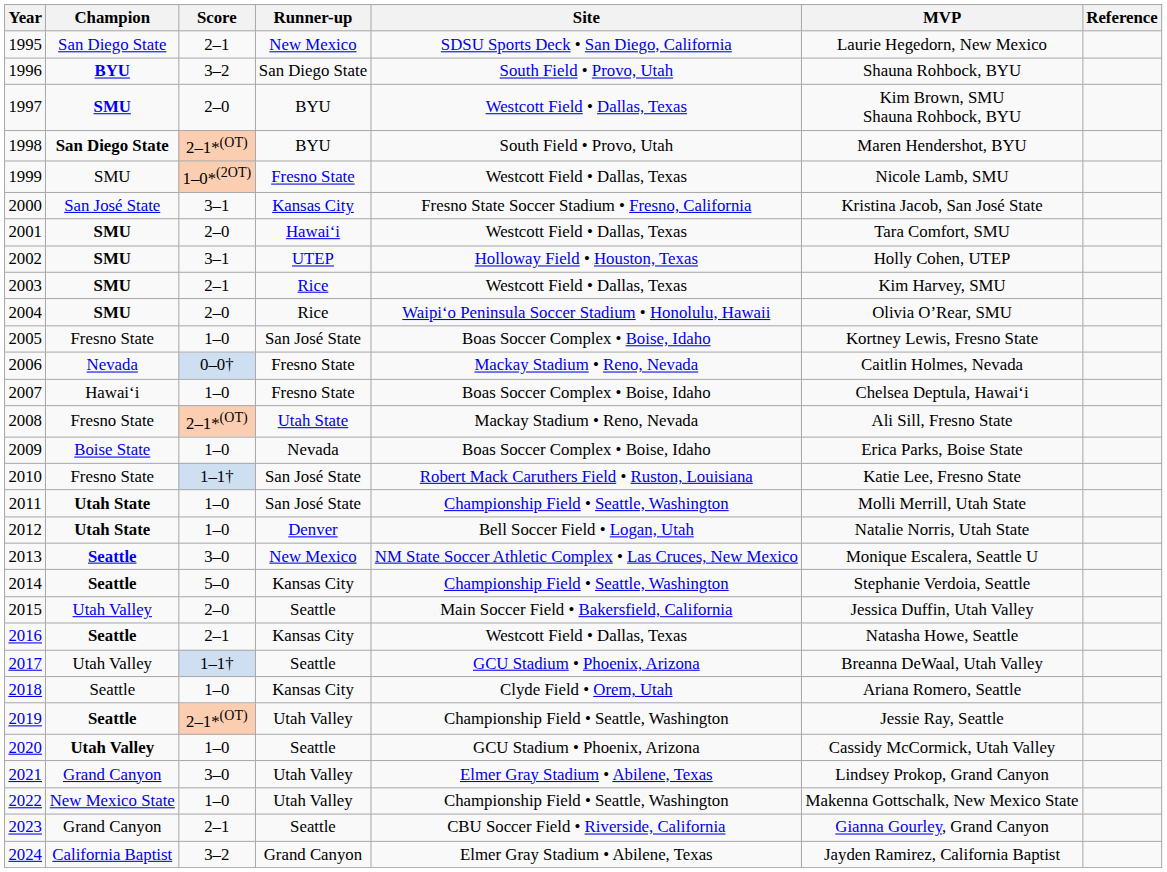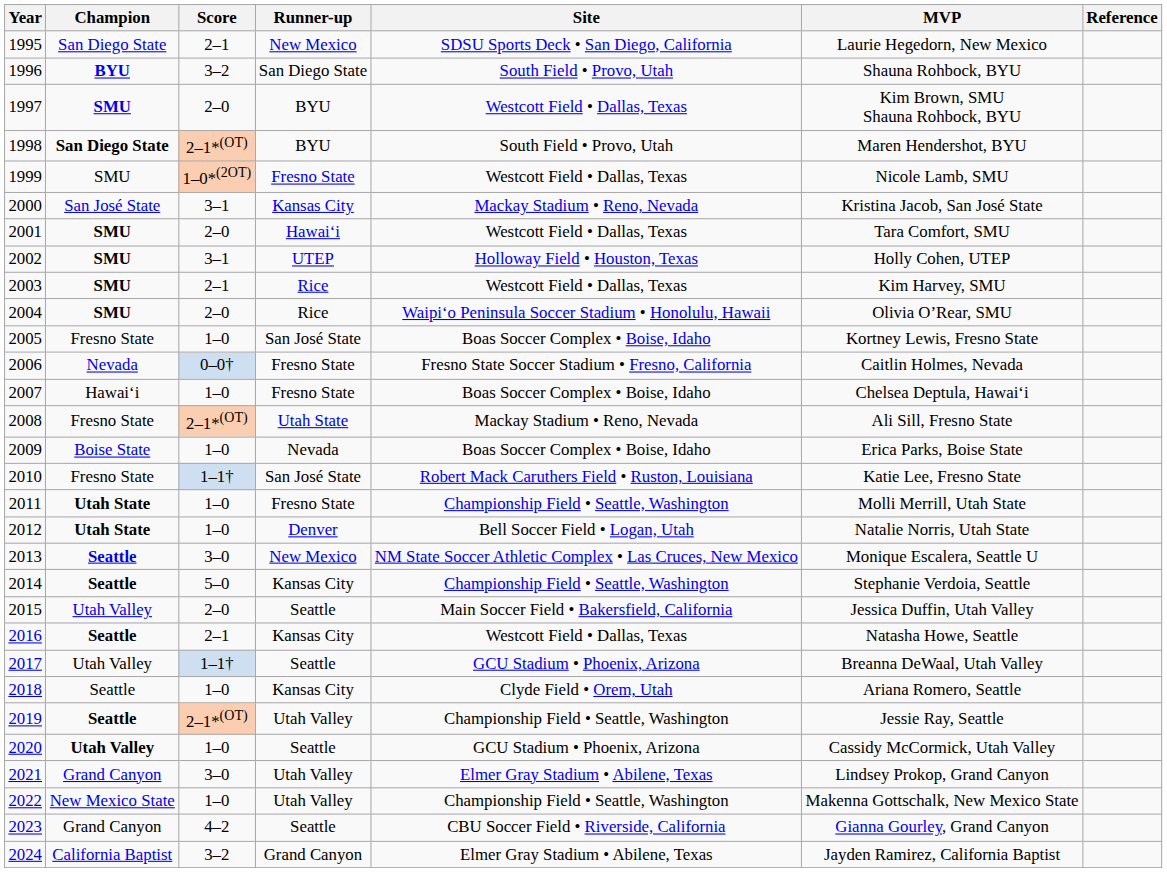2000 | Site: Fresno State Soccer Stadium • Fresno, California -> Mackay Stadium • Reno, Nevada
2006 | Site: Mackay Stadium • Reno, Nevada -> Fresno State Soccer Stadium • Fresno, California
2011 | Runner-up: San José State -> Fresno State
2023 | Score: 2–1 -> 4–2
